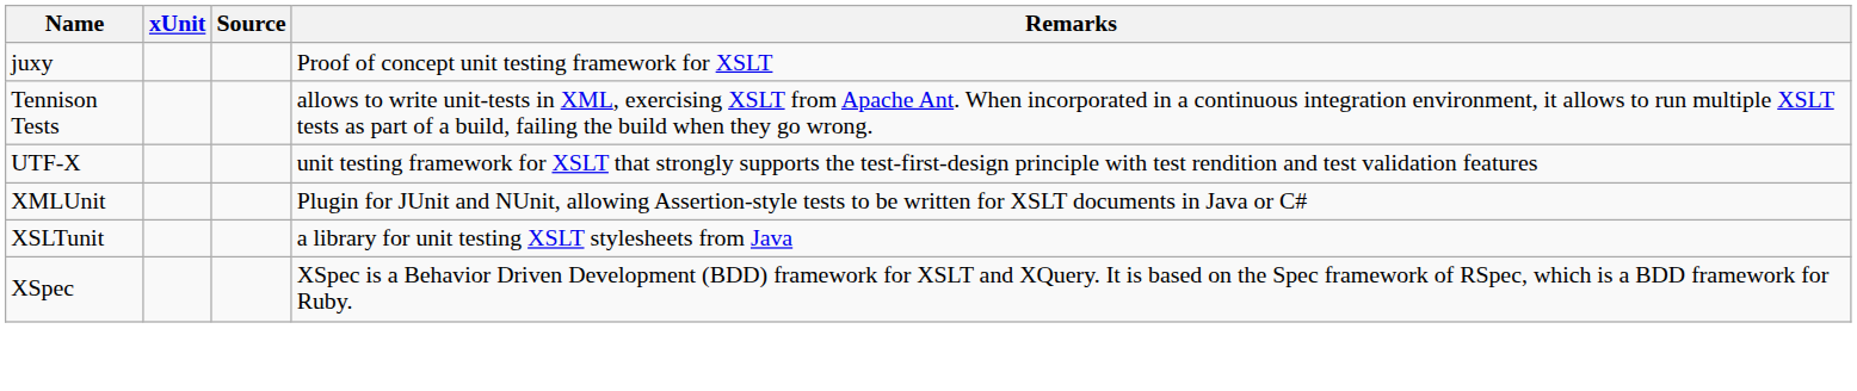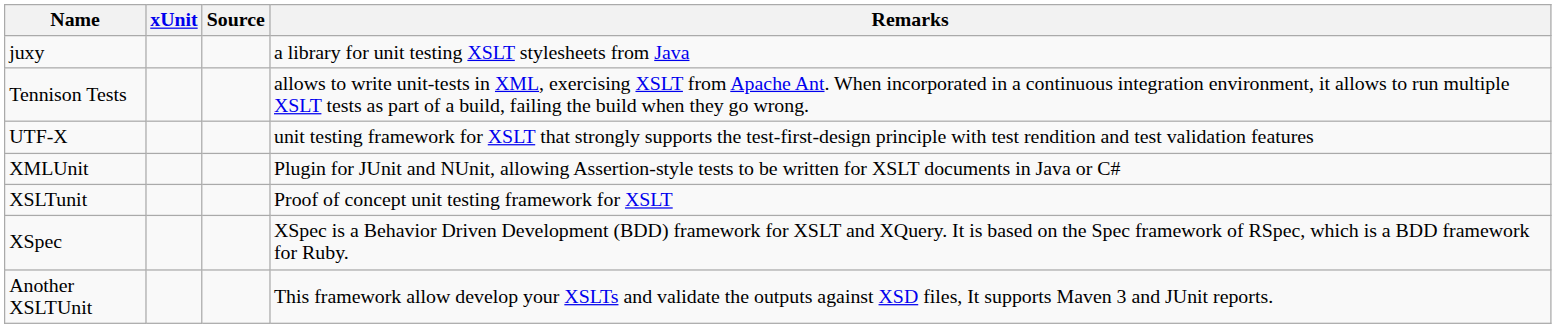juxy | Remarks: Proof of concept unit testing framework for XSLT -> a library for unit testing XSLT stylesheets from Java
XSLTunit | Remarks: a library for unit testing XSLT stylesheets from Java -> Proof of concept unit testing framework for XSLT
+ row: Another XSLTUnit | This framework allow develop your XSLTs and validate the outputs against XSD files, It supports Maven 3 and JUnit reports.
